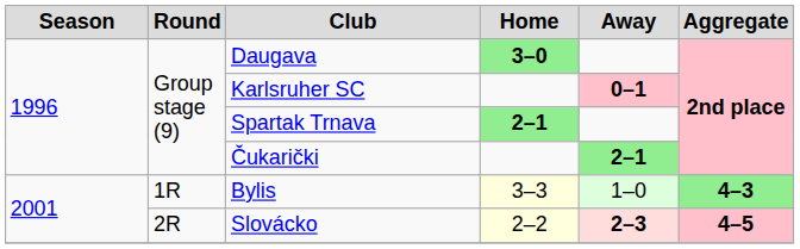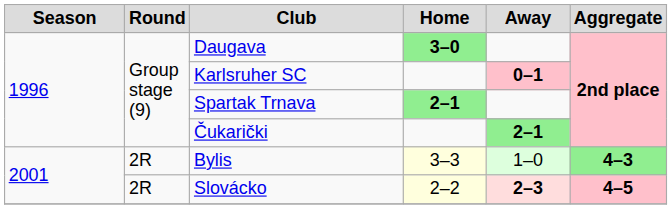Bylis | Round: 1R -> 2R
